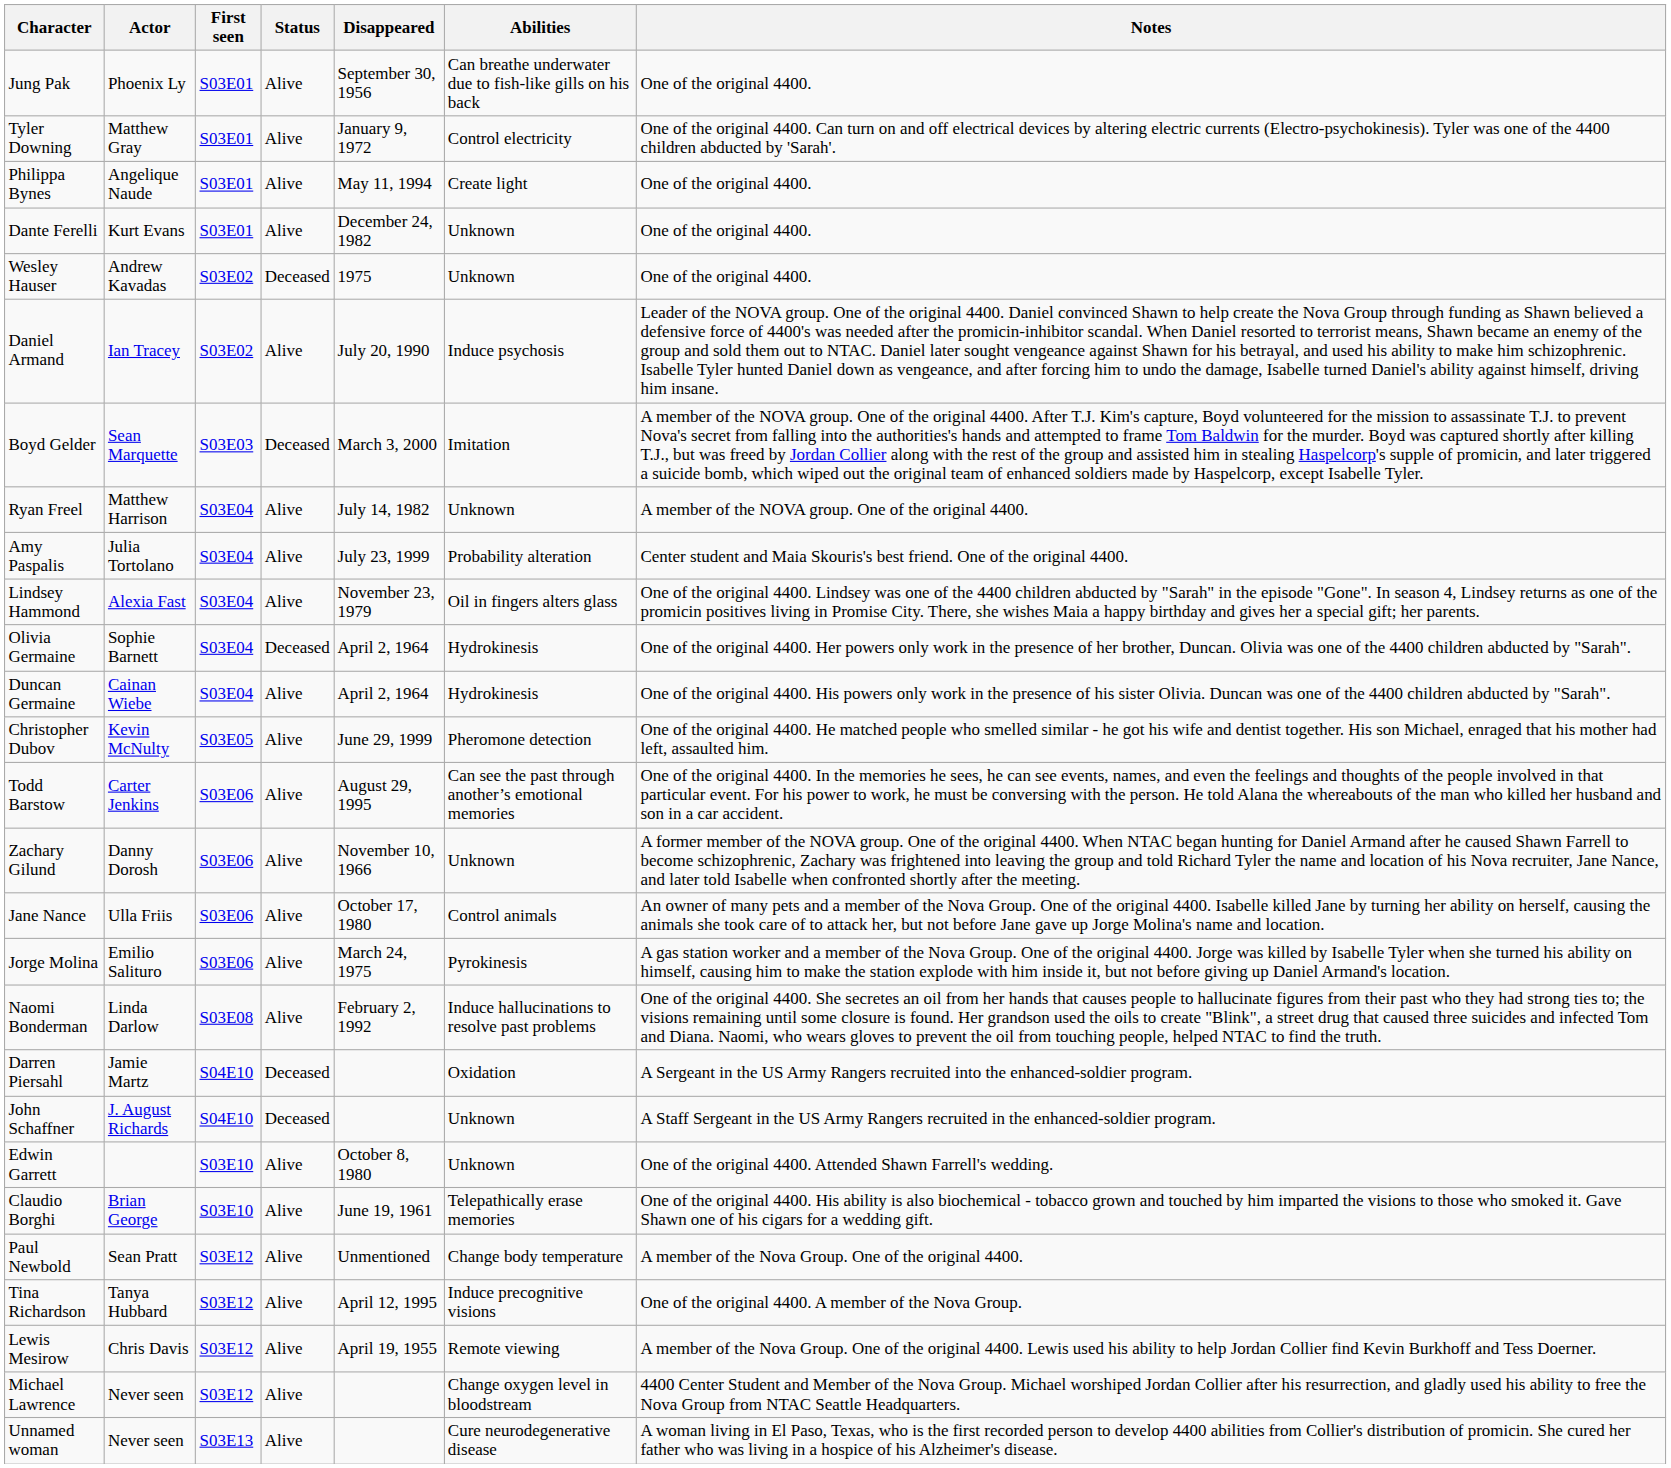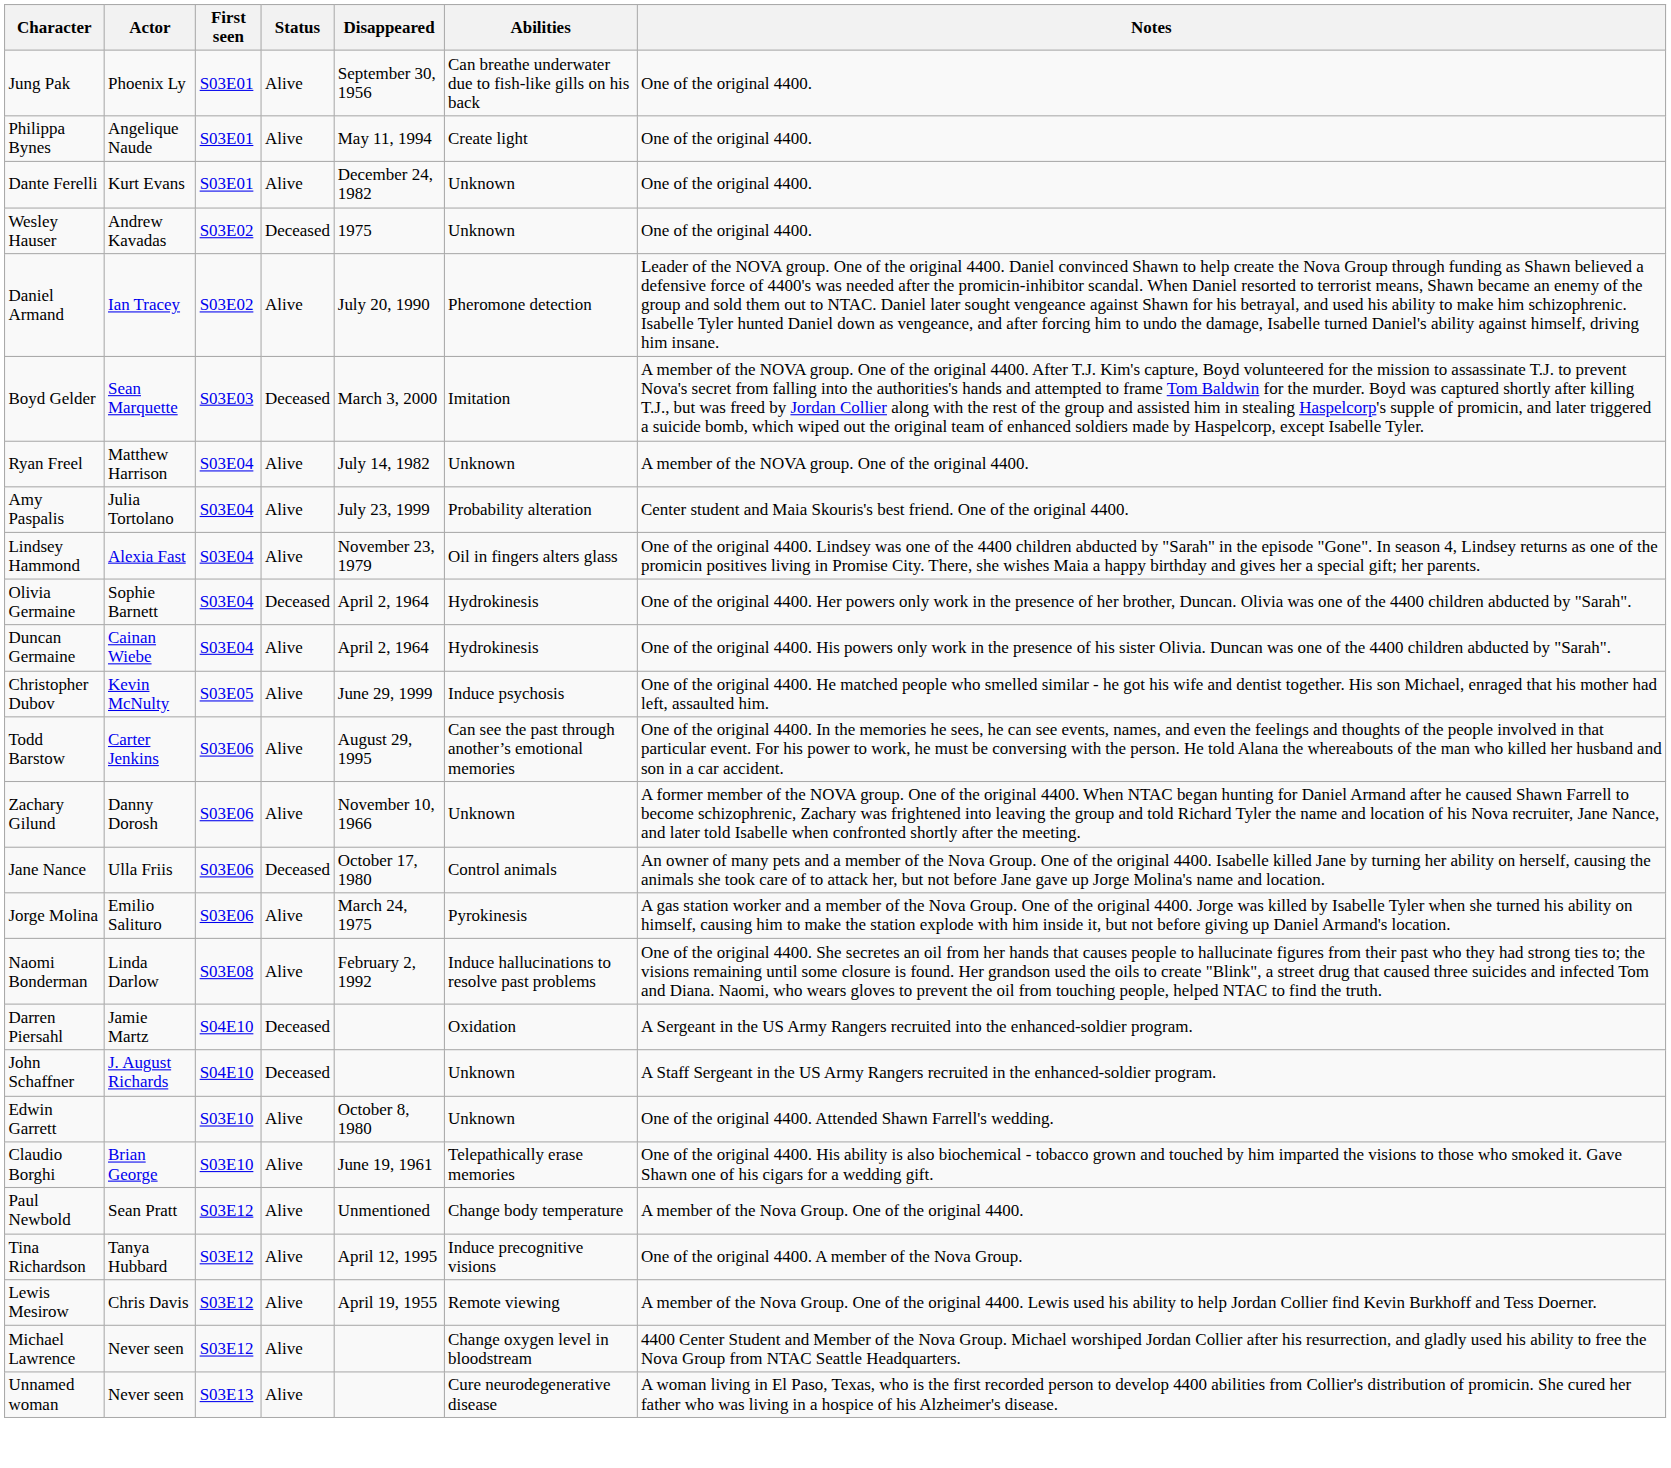- row: Tyler Downing | Matthew Gray | S03E01 | Alive | January 9, 1972 | Control electricity | One of the original 4400. Can turn on and off electrical devices by altering electric currents (Electro-psychokinesis). Tyler was one of the 4400 children abducted by 'Sarah'.
Daniel Armand | Abilities: Induce psychosis -> Pheromone detection
Christopher Dubov | Abilities: Pheromone detection -> Induce psychosis
Jane Nance | Status: Alive -> Deceased
